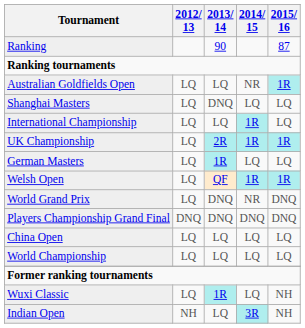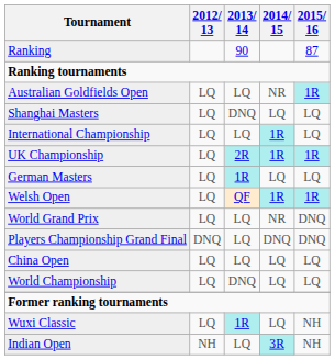World Grand Prix | 2013/ 14: DNQ -> LQ
Players Championship Grand Final | 2013/ 14: DNQ -> LQ
World Championship | 2013/ 14: LQ -> DNQ
